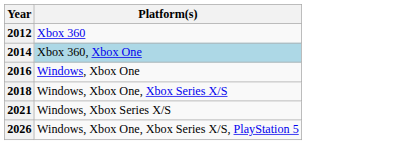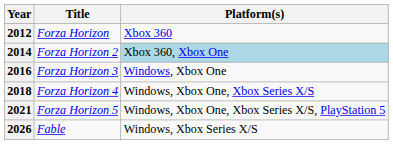+ column: Title | Forza Horizon | Forza Horizon 2 | Forza Horizon 3 | Forza Horizon 4 | Forza Horizon 5 | Fable
2021 | Platform(s): Windows, Xbox Series X/S -> Windows, Xbox One, Xbox Series X/S, PlayStation 5
2026 | Platform(s): Windows, Xbox One, Xbox Series X/S, PlayStation 5 -> Windows, Xbox Series X/S
